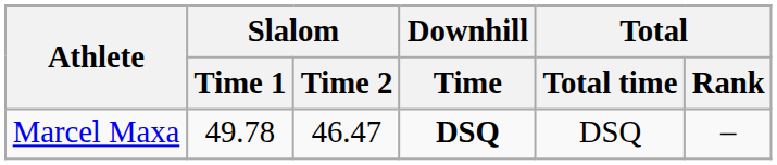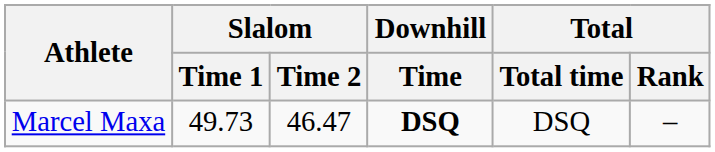Marcel Maxa | Slalom / Time 1: 49.78 -> 49.73
